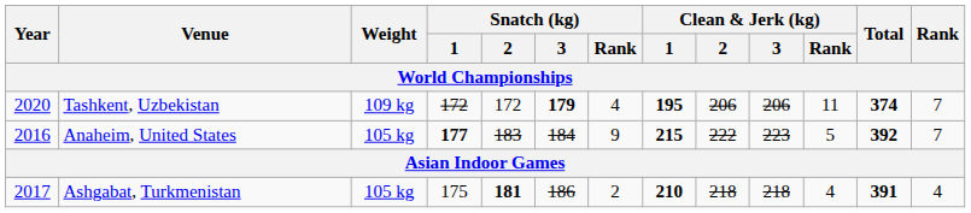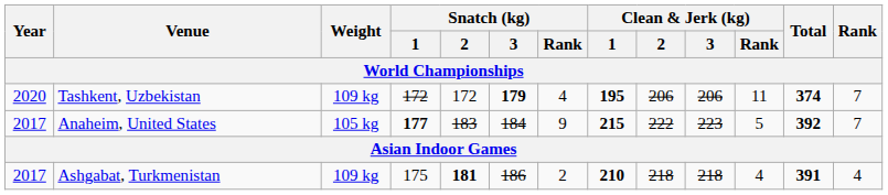Anaheim, United States | Year: 2016 -> 2017
Ashgabat, Turkmenistan | Weight: 105 kg -> 109 kg
